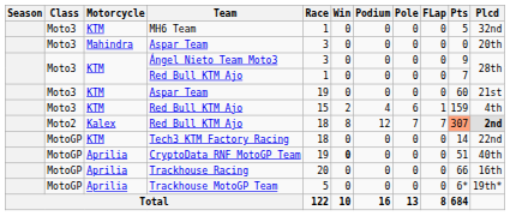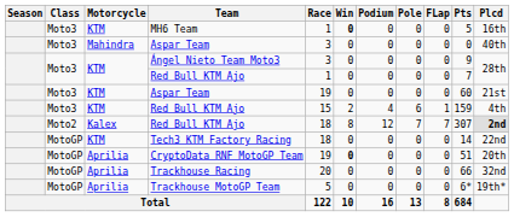MH6 Team | Win: normal -> bold
MH6 Team | Plcd: 32nd -> 16th
Mahindra / Aspar Team | Plcd: 20th -> 40th
Kalex / Red Bull KTM Ajo | Pts: lightsalmon background -> no background
CryptoData RNF MotoGP Team | Plcd: 40th -> 20th
Trackhouse Racing | Plcd: 16th -> 32nd
